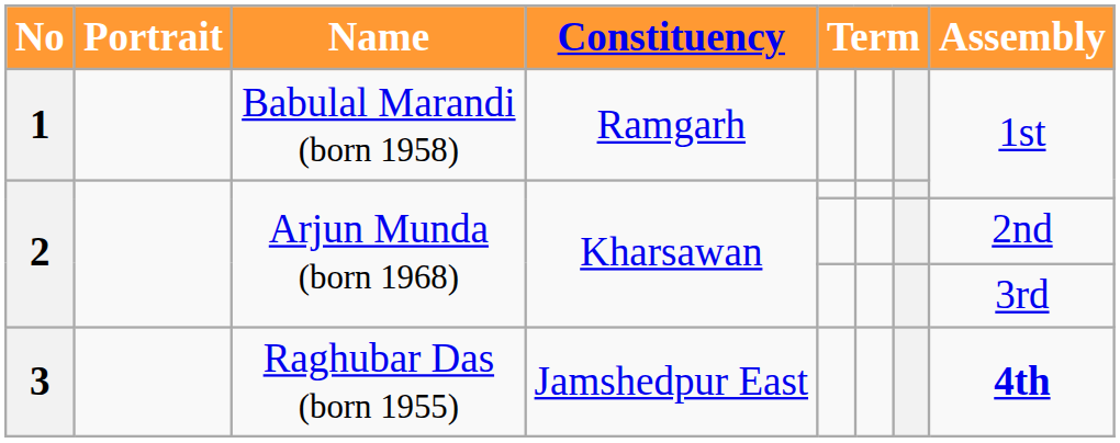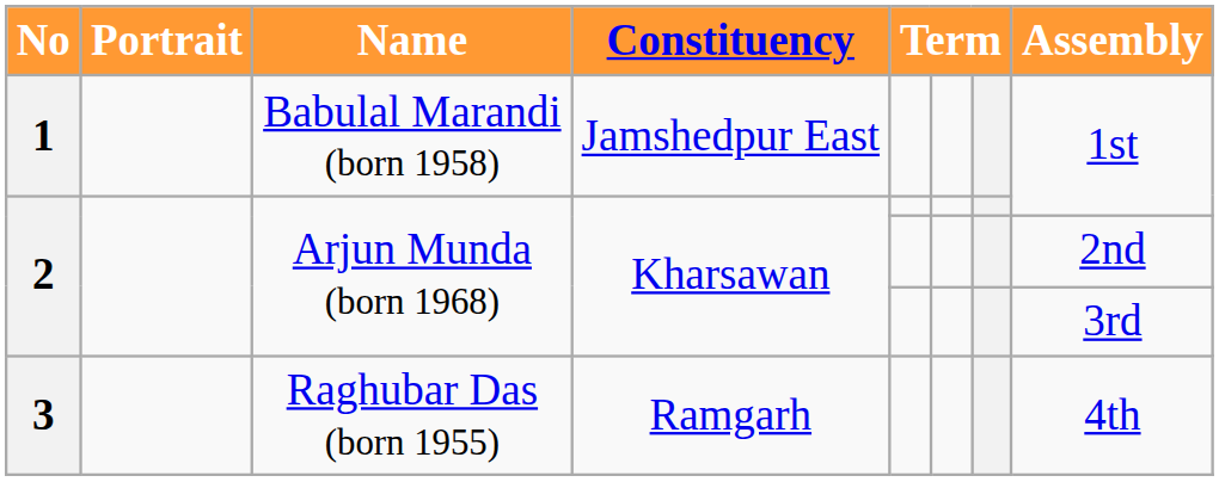1 | Constituency: Ramgarh -> Jamshedpur East
3 | Constituency: Jamshedpur East -> Ramgarh
3 | Assembly: bold -> normal
